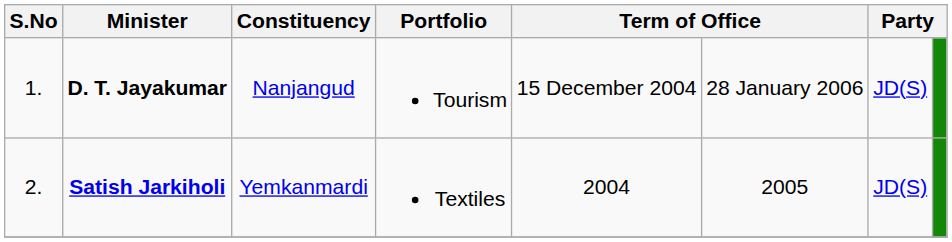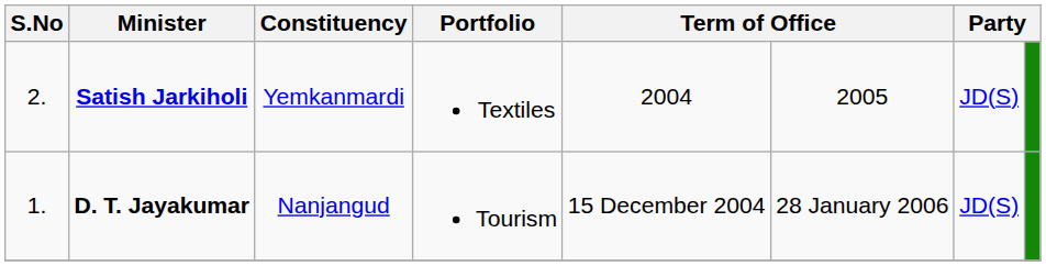rows swapped: D. T. Jayakumar <-> Satish Jarkiholi
